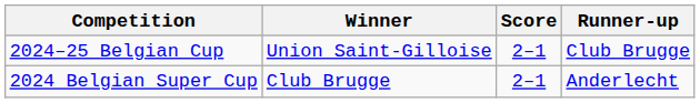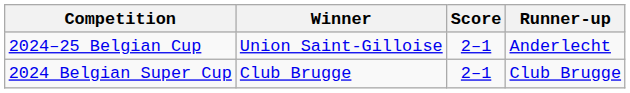2024–25 Belgian Cup | Runner-up: Club Brugge -> Anderlecht
2024 Belgian Super Cup | Runner-up: Anderlecht -> Club Brugge
